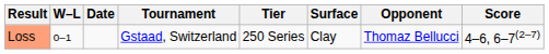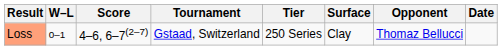columns swapped: Date <-> Score
